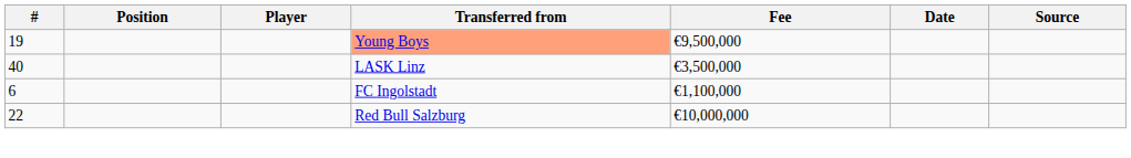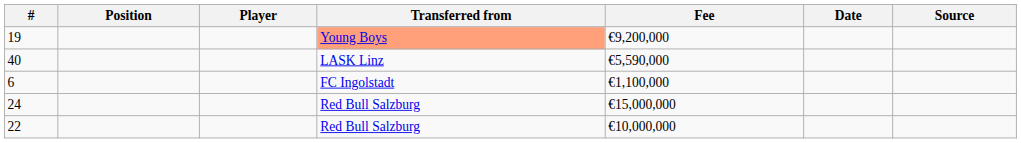19 | Fee: €9,500,000 -> €9,200,000
40 | Fee: €3,500,000 -> €5,590,000
+ row: 24 | Red Bull Salzburg | €15,000,000
